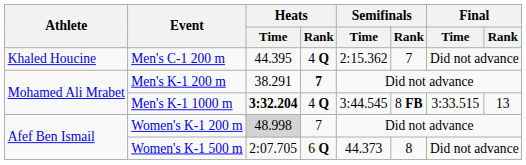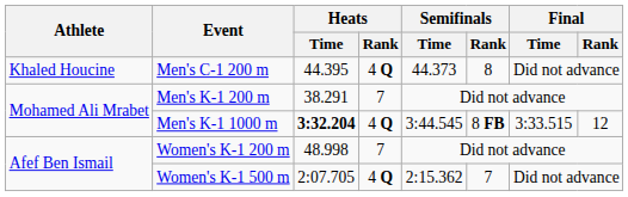Men's C-1 200 m | Semifinals / Time: 2:15.362 -> 44.373
Men's C-1 200 m | Semifinals / Rank: 7 -> 8
Men's K-1 200 m | Heats / Rank: bold -> normal
Men's K-1 1000 m | Final / Rank: 13 -> 12
Women's K-1 200 m | Heats / Time: lightgrey background -> no background
Women's K-1 500 m | Heats / Rank: 6 Q -> 4 Q
Women's K-1 500 m | Semifinals / Time: 44.373 -> 2:15.362
Women's K-1 500 m | Semifinals / Rank: 8 -> 7
